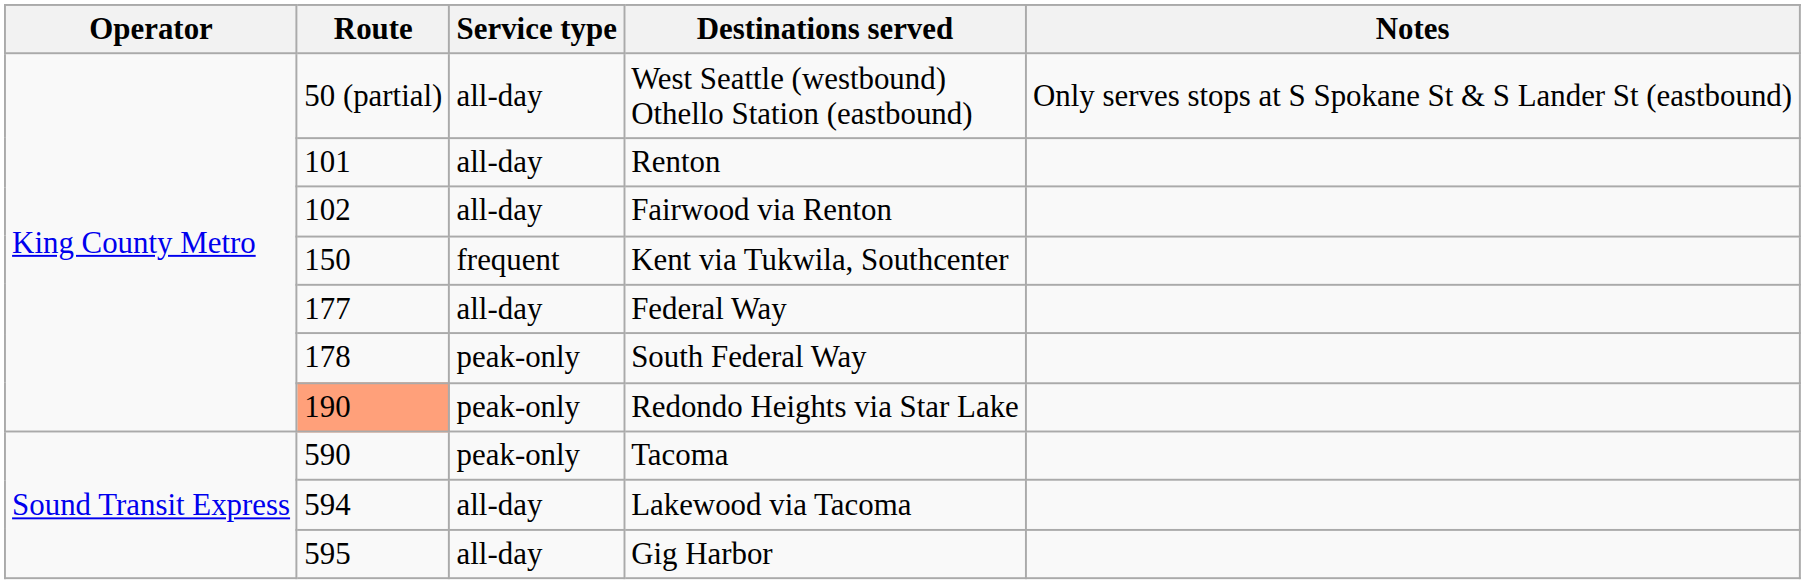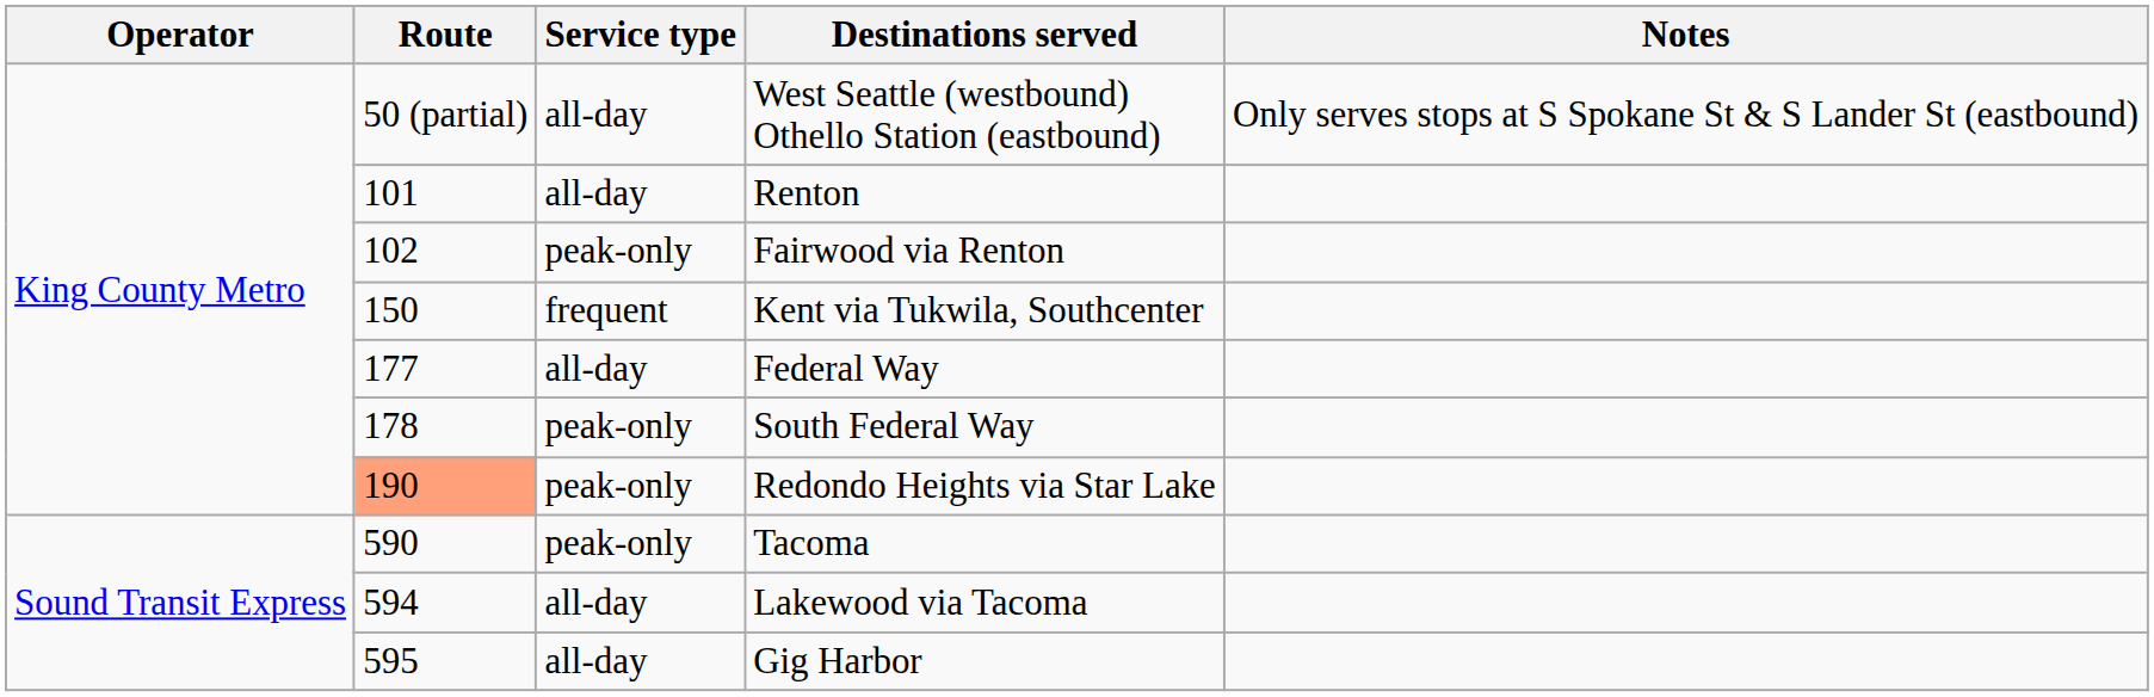Fairwood via Renton | Service type: all-day -> peak-only
